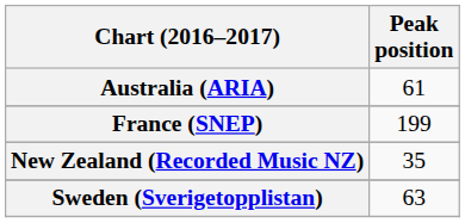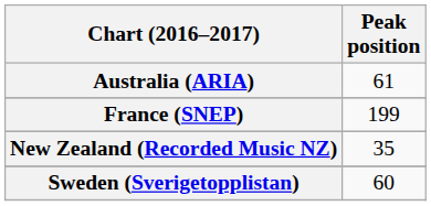Sweden (Sverigetopplistan) | Peak position: 63 -> 60
